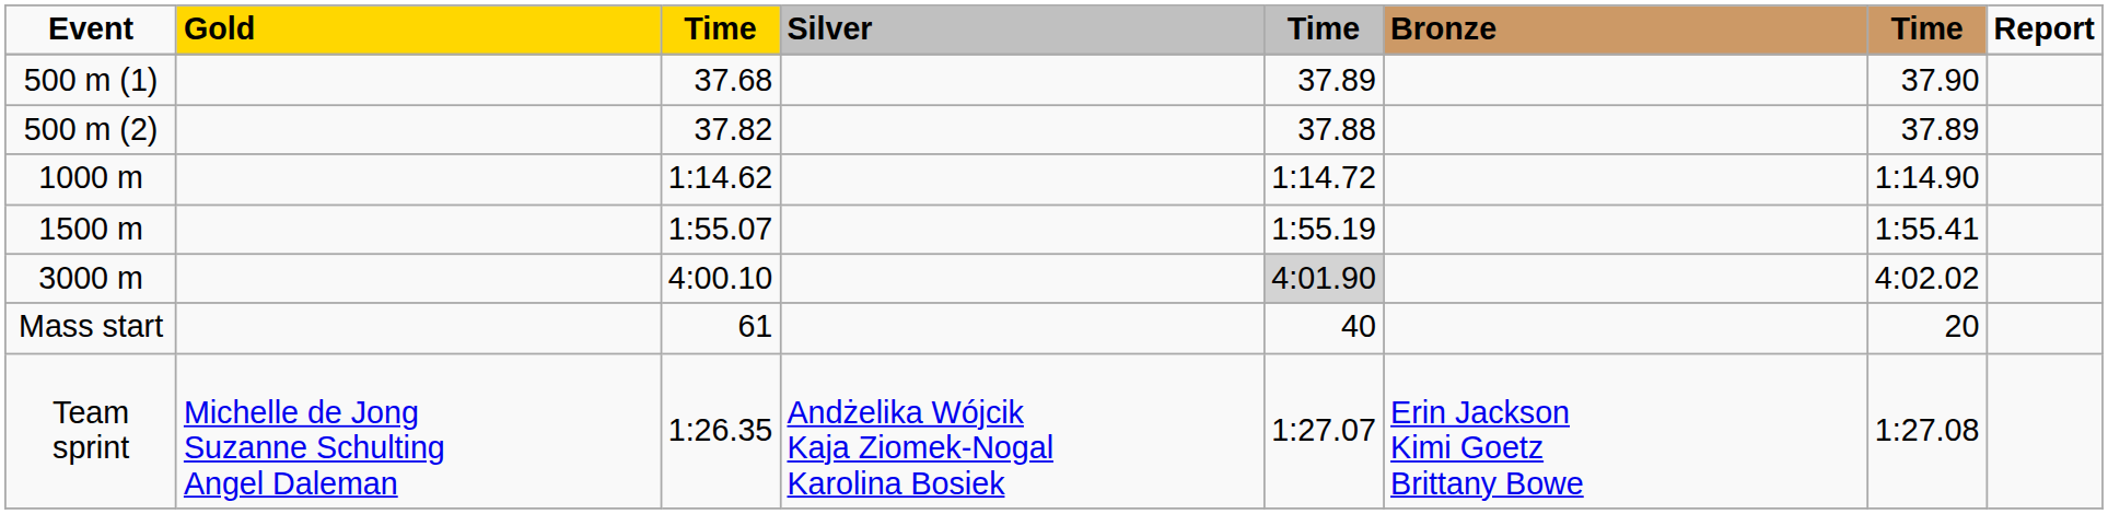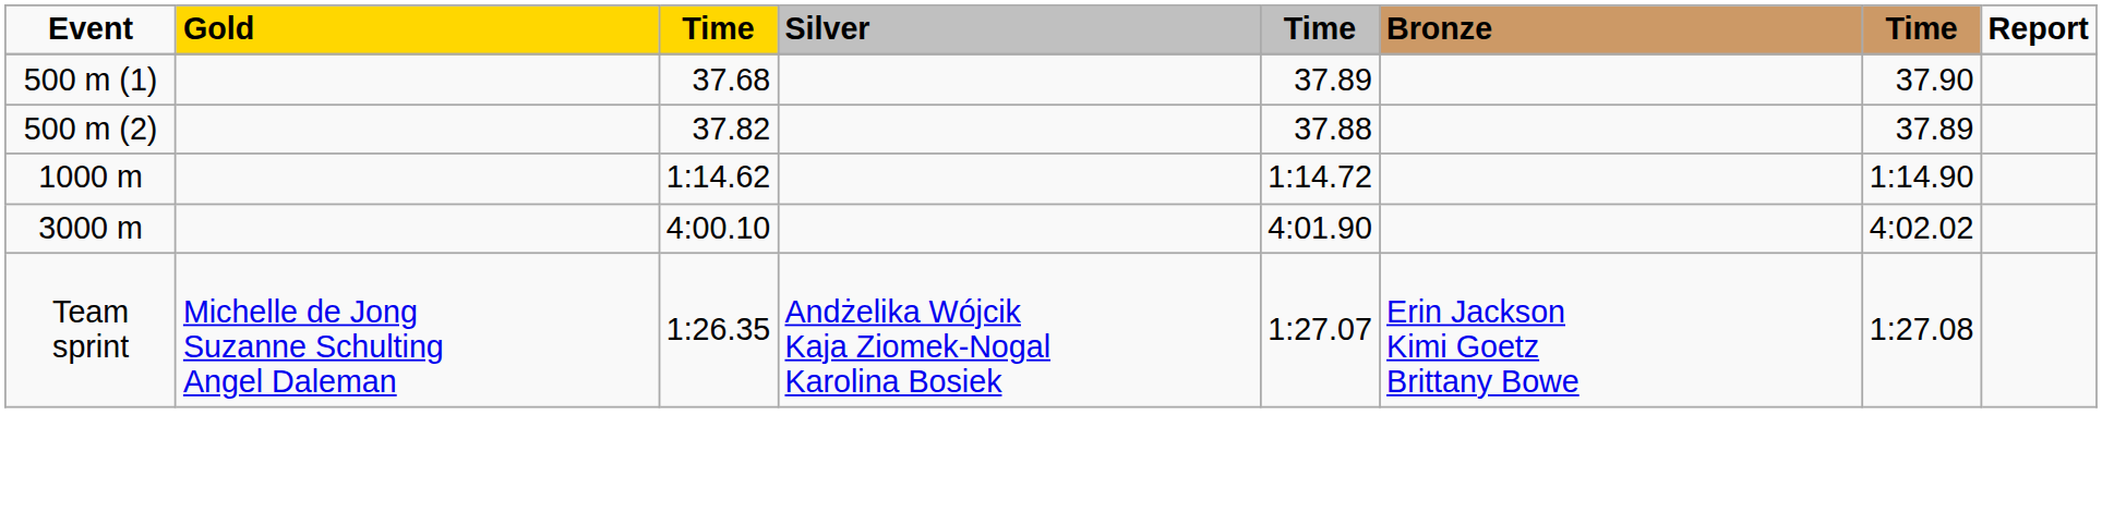- row: 1500 m | 1:55.07 | 1:55.19 | 1:55.41
3000 m | column 5: lightgrey background -> no background
- row: Mass start | 61 | 40 | 20
